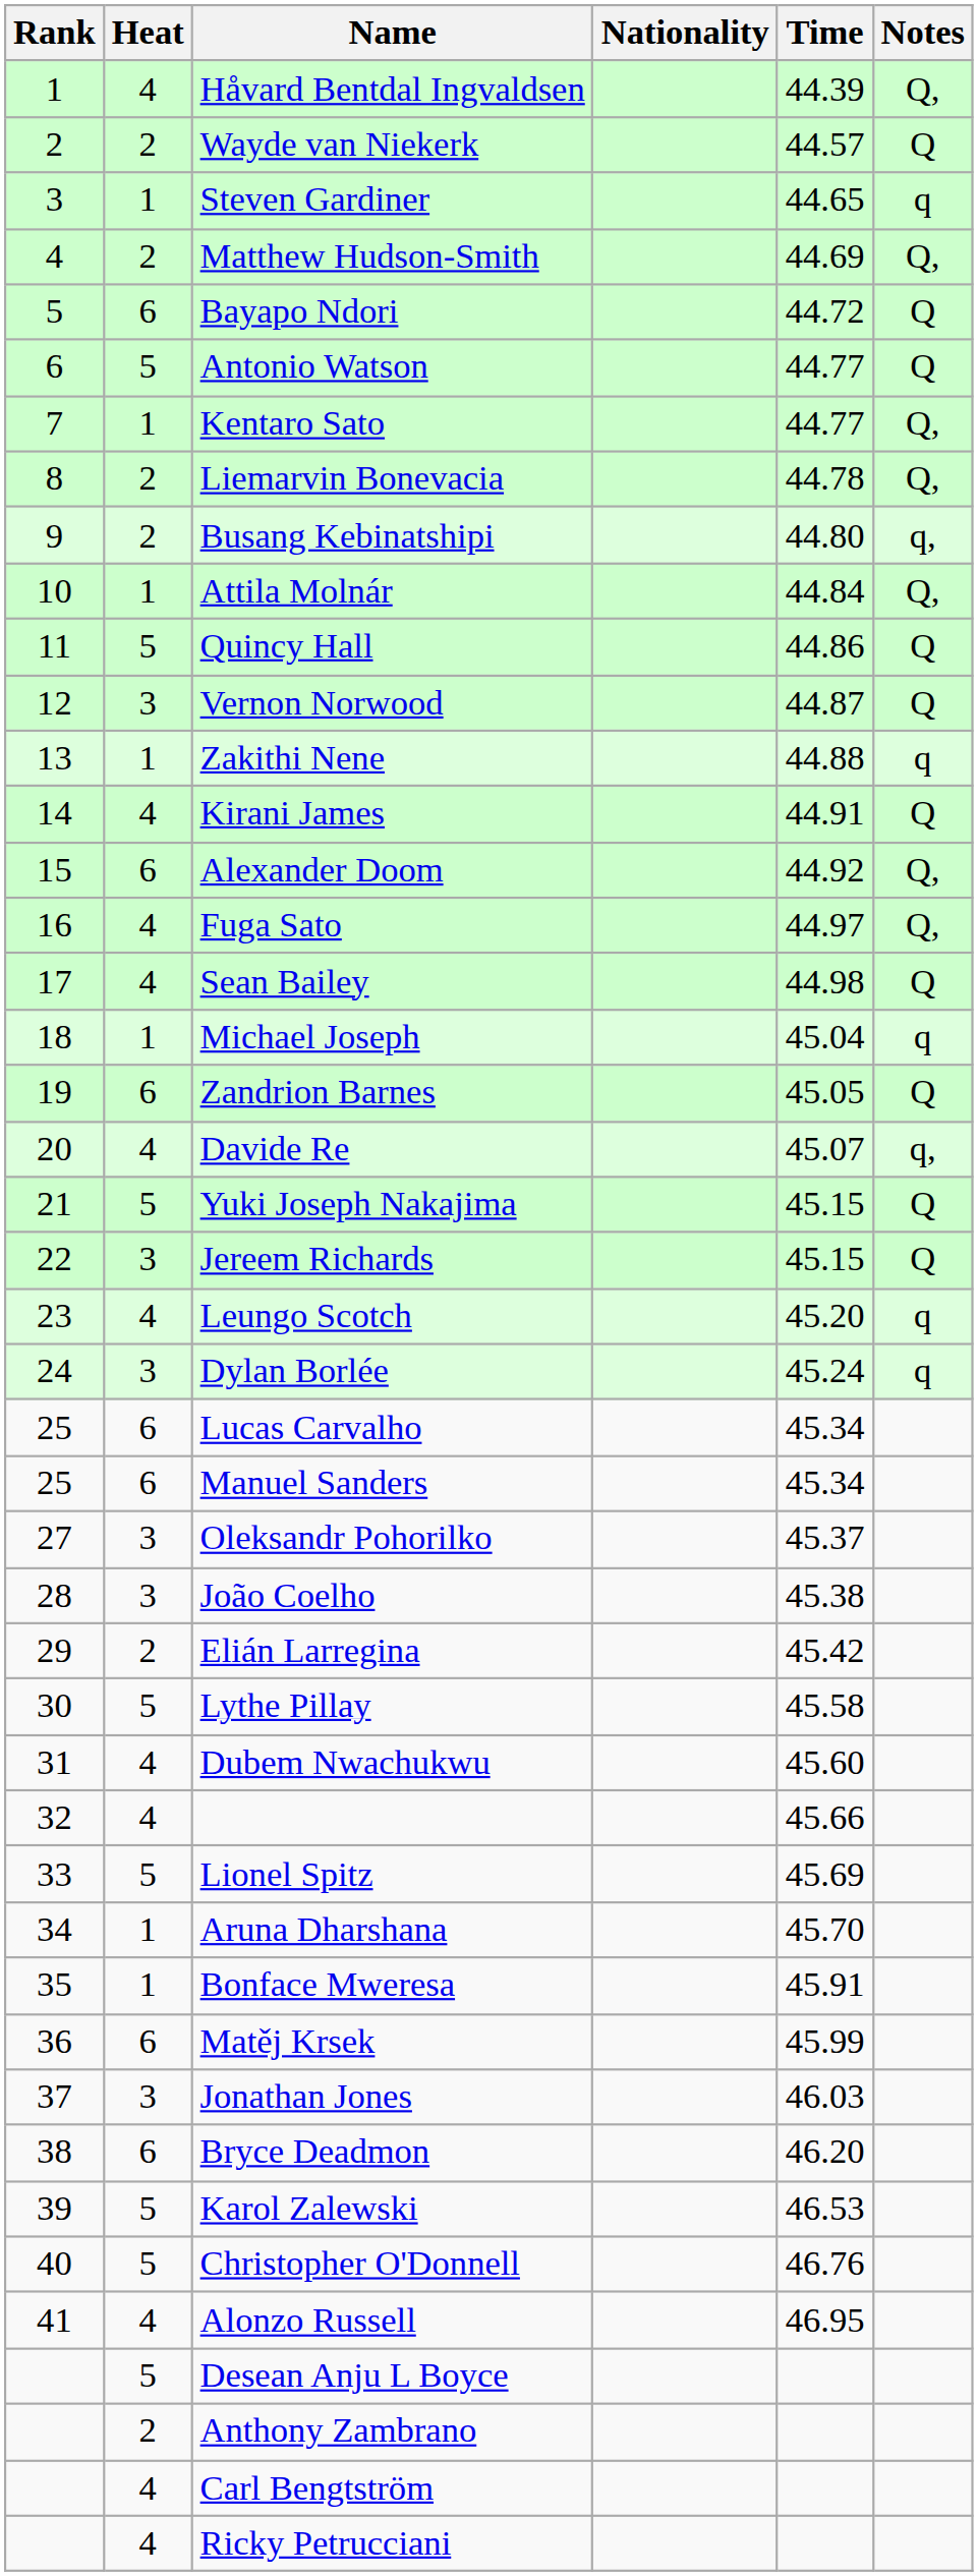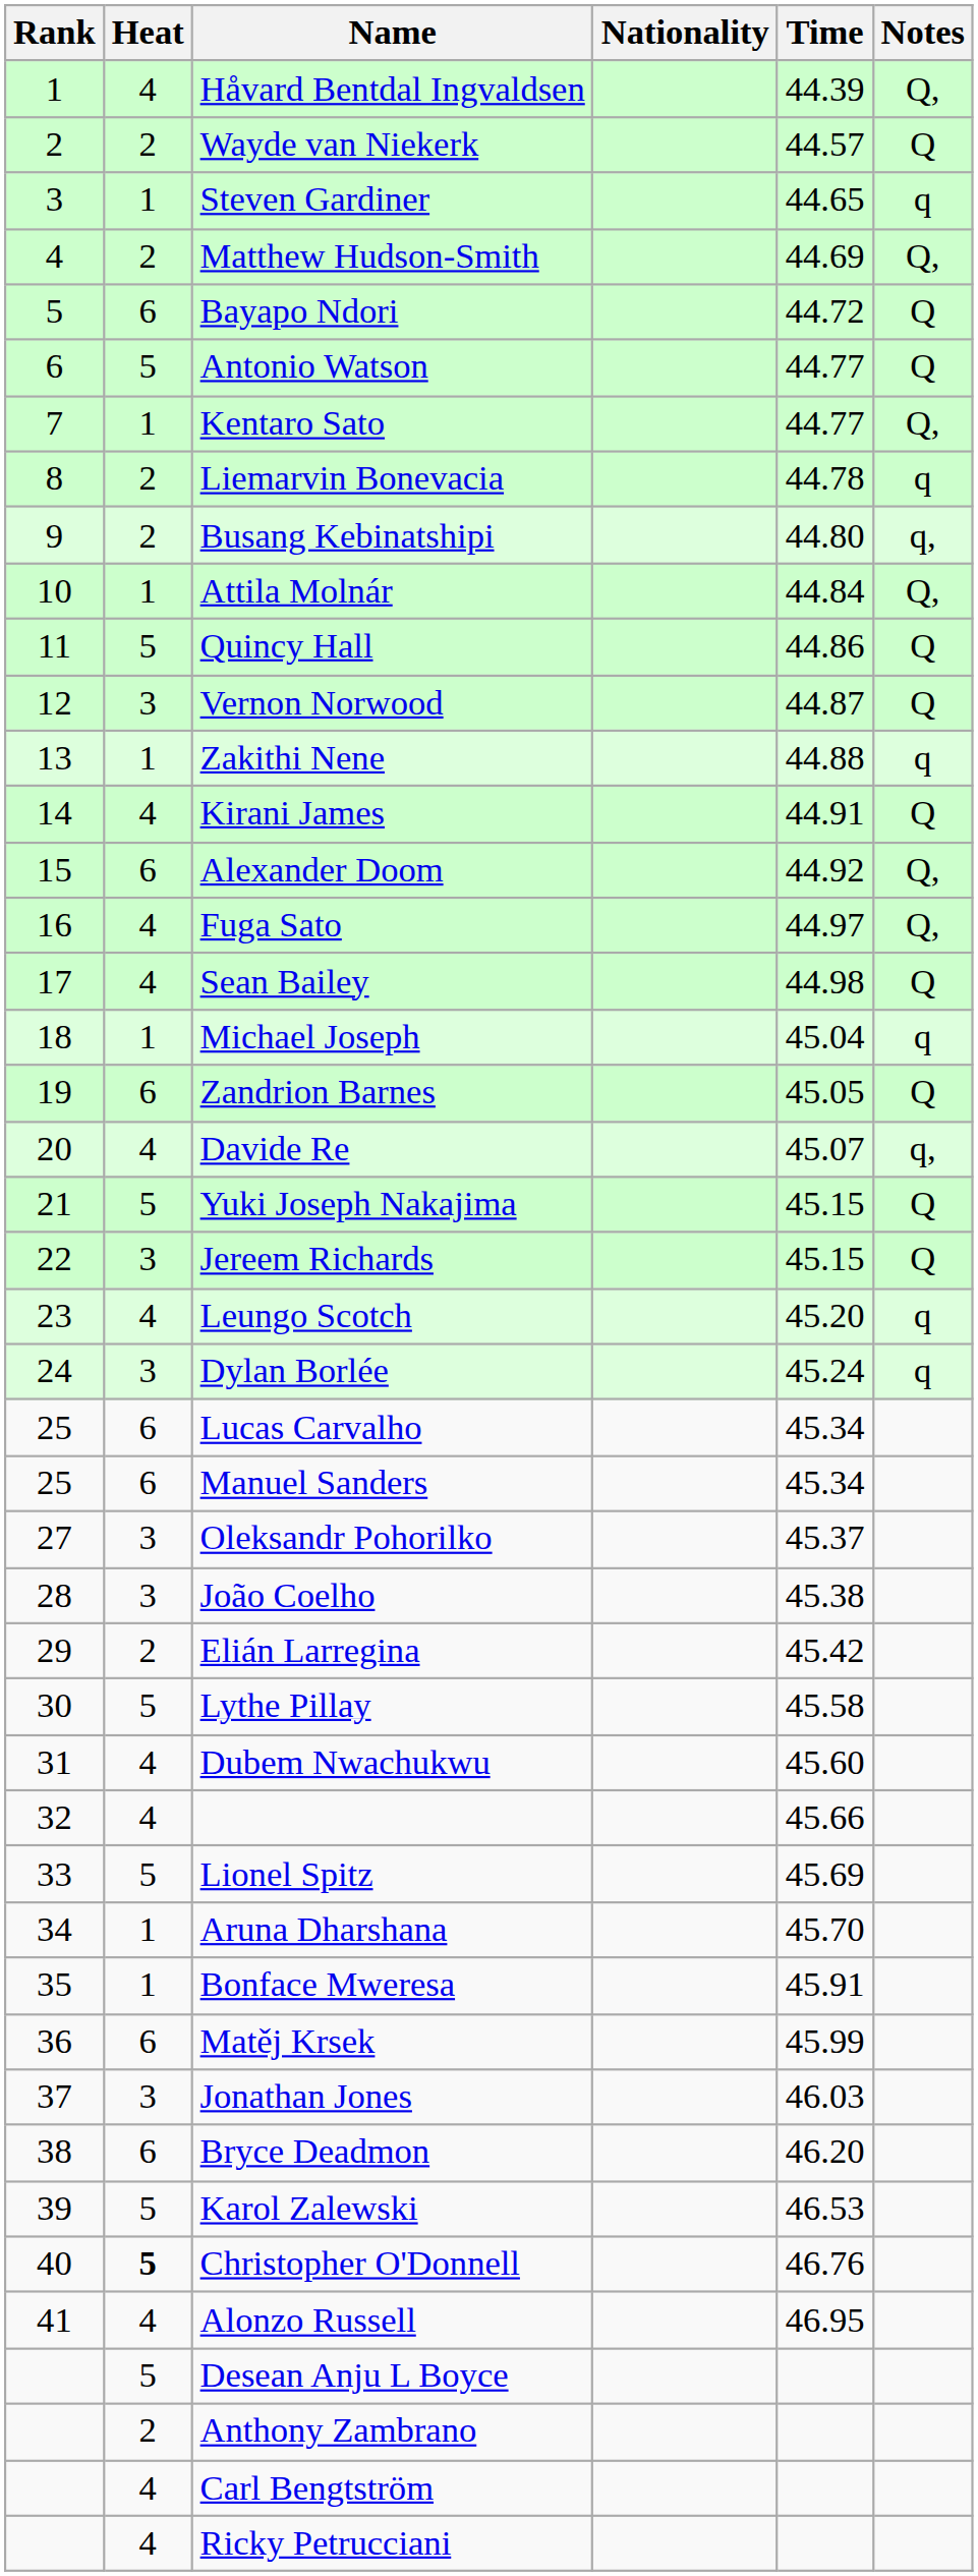Liemarvin Bonevacia | Notes: Q, -> q
Christopher O'Donnell | Heat: normal -> bold
